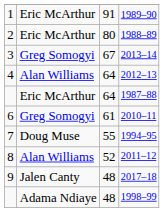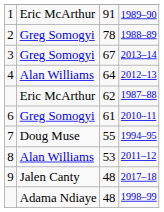1988–89 | column 2: Eric McArthur -> Greg Somogyi
1988–89 | column 3: 80 -> 78
1987–88 | column 3: 64 -> 62
2011–12 | column 3: 52 -> 53
